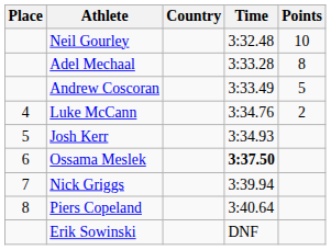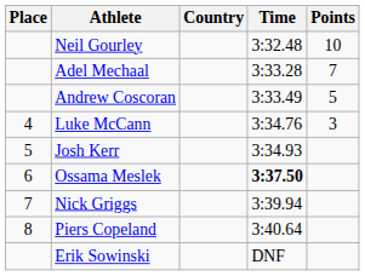Adel Mechaal | Points: 8 -> 7
Luke McCann | Points: 2 -> 3
